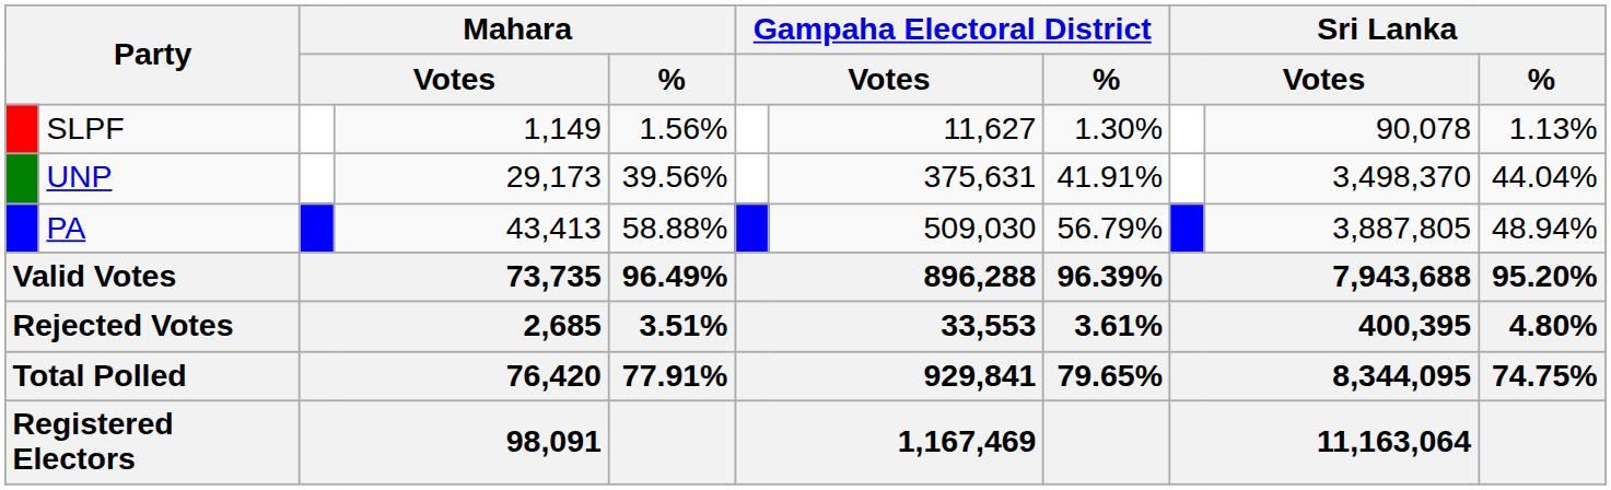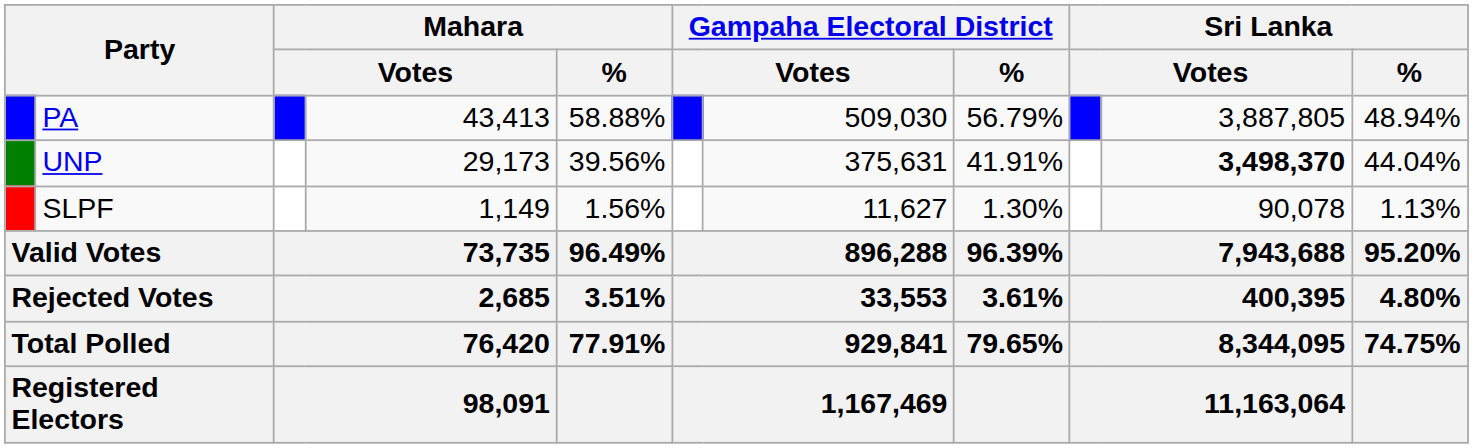rows swapped: PA <-> SLPF
UNP | column 10: normal -> bold
